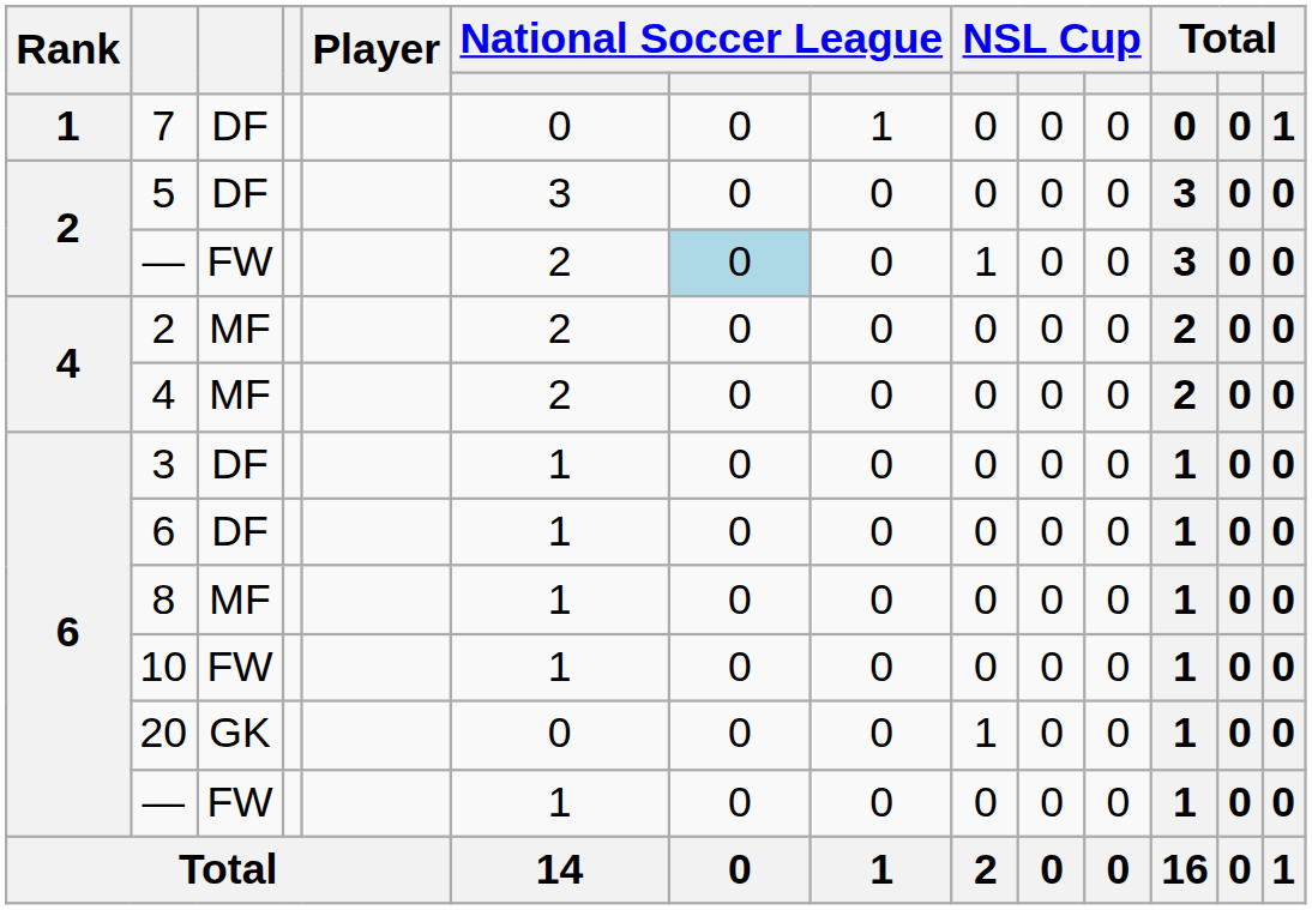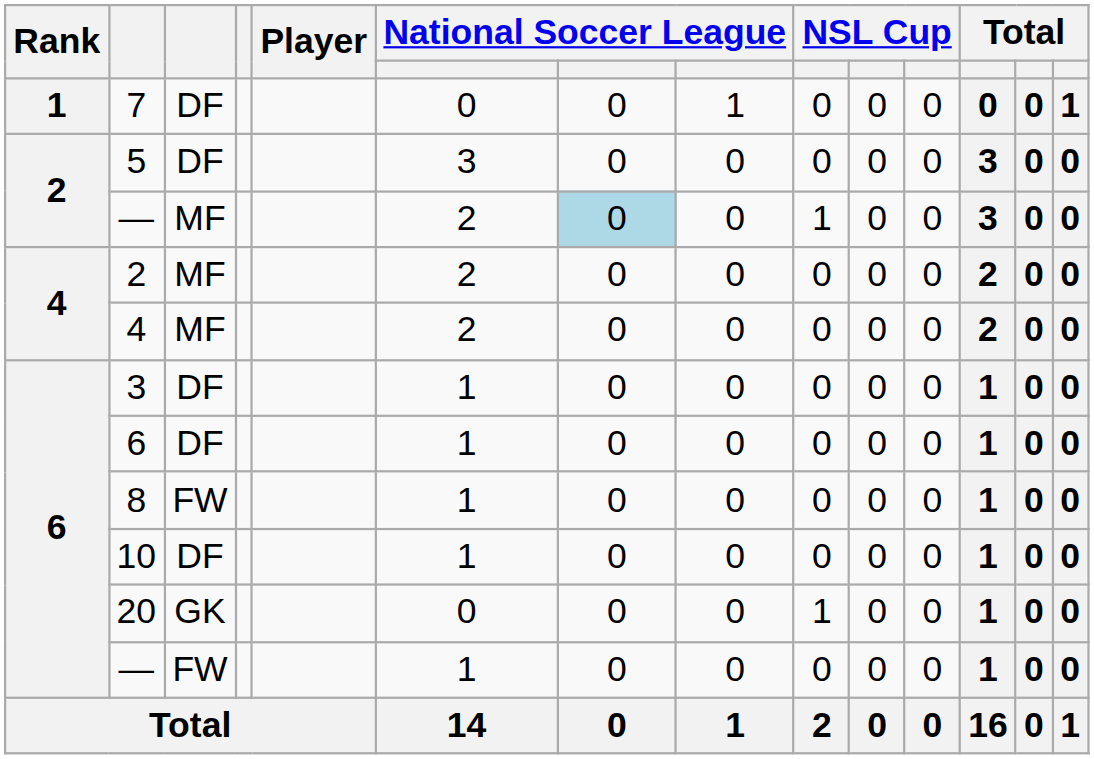2 / — | column 3: FW -> MF
8 | column 3: MF -> FW
10 | column 3: FW -> DF
